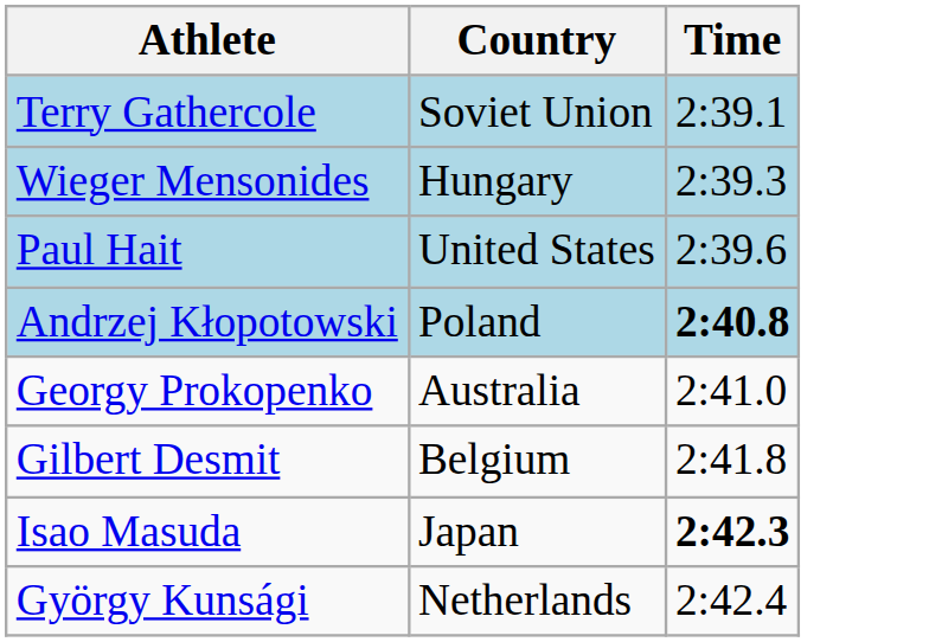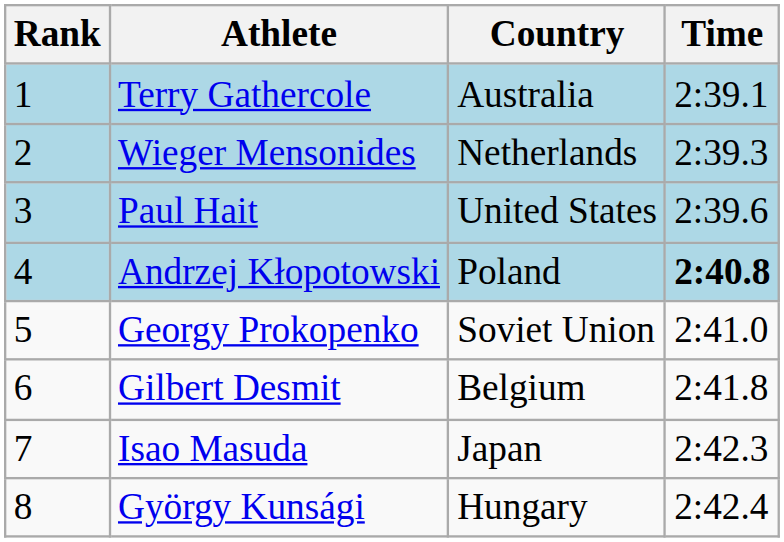+ column: Rank | 1 | 2 | 3 | 4 | 5 | 6 | 7 | 8
Terry Gathercole | Country: Soviet Union -> Australia
Wieger Mensonides | Country: Hungary -> Netherlands
Georgy Prokopenko | Country: Australia -> Soviet Union
Isao Masuda | Time: bold -> normal
György Kunsági | Country: Netherlands -> Hungary
